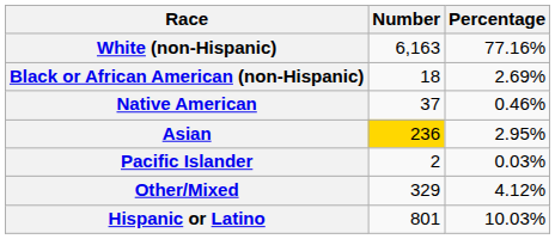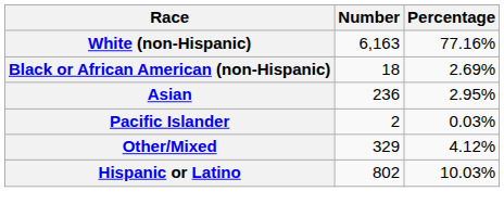- row: Native American | 37 | 0.46%
Asian | Number: gold background -> no background
Hispanic or Latino | Number: 801 -> 802
